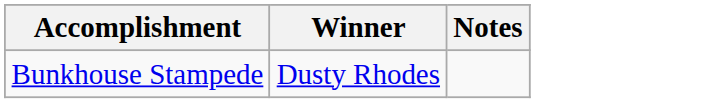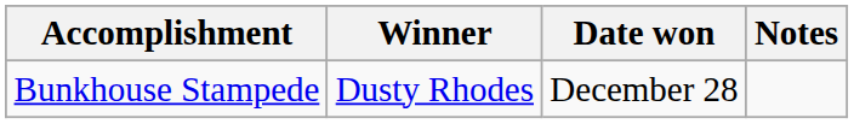+ column: Date won | December 28
